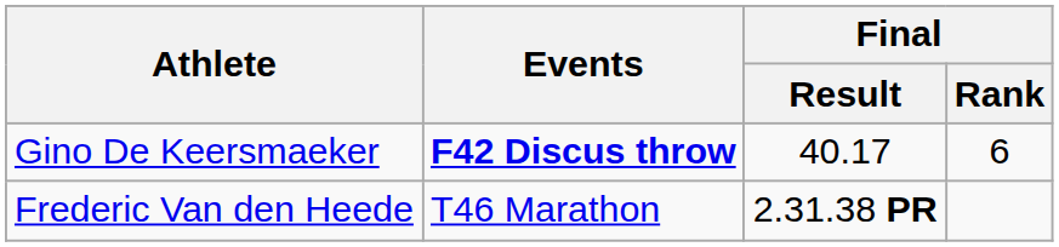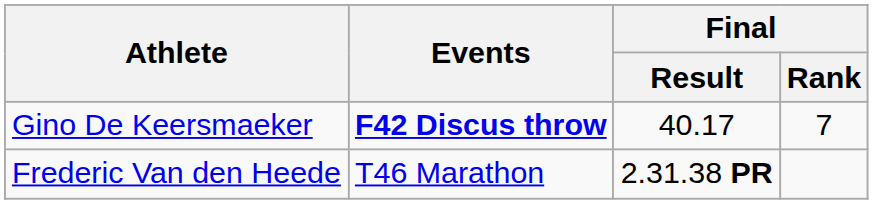Gino De Keersmaeker | Final / Rank: 6 -> 7
